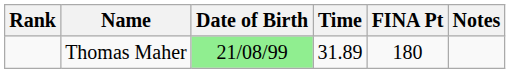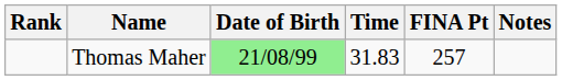Thomas Maher | Time: 31.89 -> 31.83
Thomas Maher | FINA Pt: 180 -> 257
